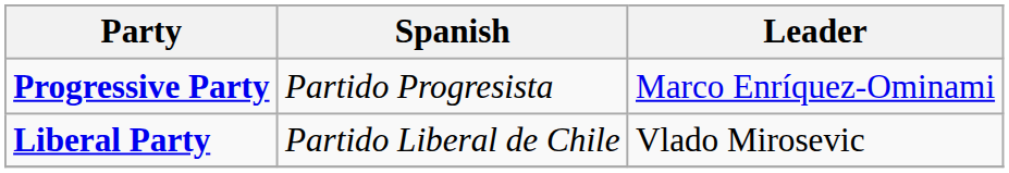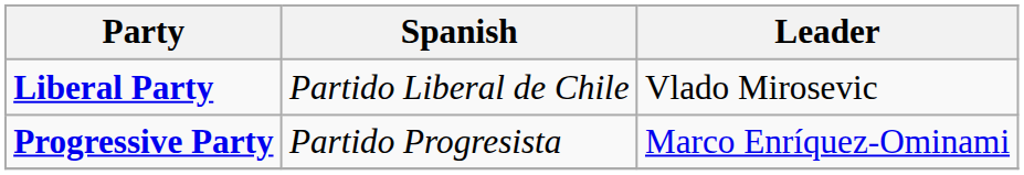rows swapped: Progressive Party <-> Liberal Party
